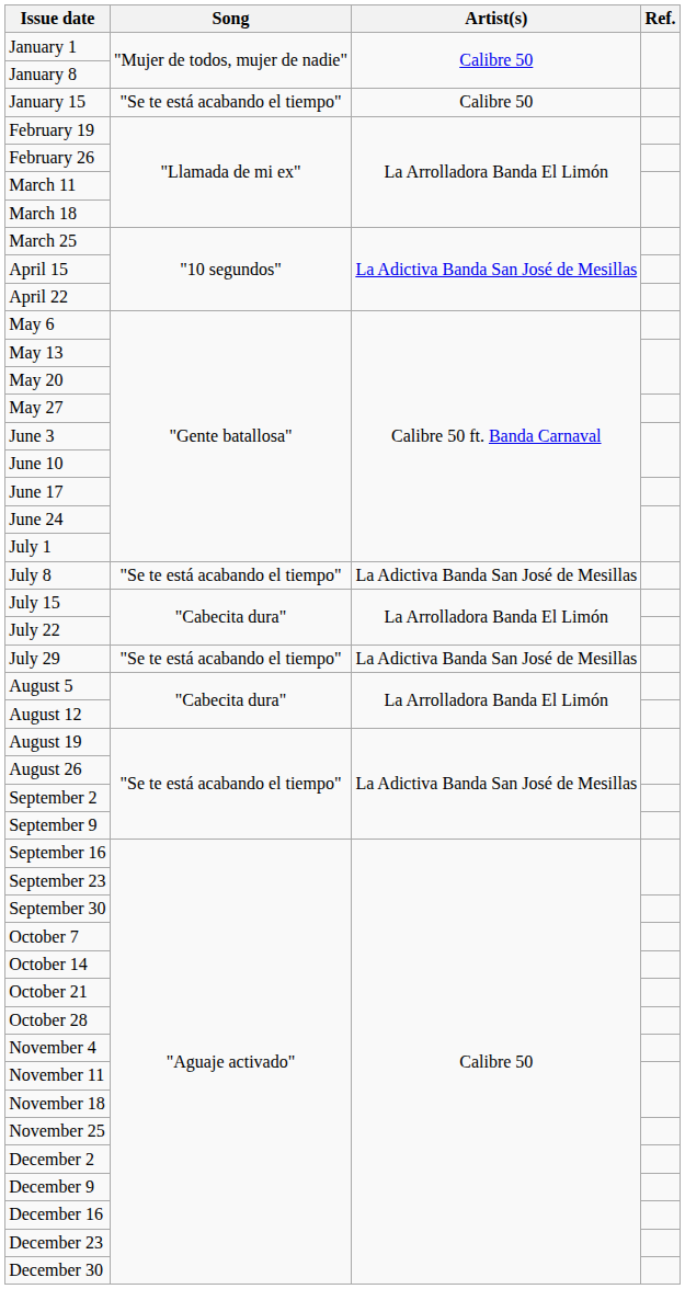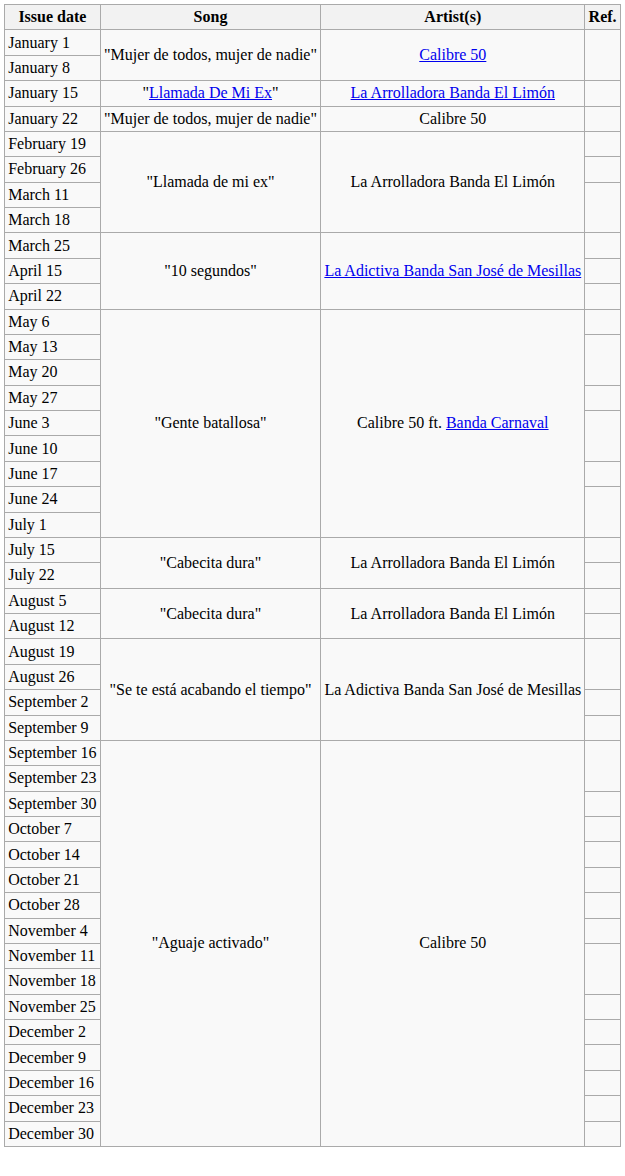January 15 | Song: "Se te está acabando el tiempo" -> "Llamada De Mi Ex"
January 15 | Artist(s): Calibre 50 -> La Arrolladora Banda El Limón
+ row: January 22 | "Mujer de todos, mujer de nadie" | Calibre 50
- row: July 8 | "Se te está acabando el tiempo" | La Adictiva Banda San José de Mesillas
- row: July 29 | "Se te está acabando el tiempo" | La Adictiva Banda San José de Mesillas
